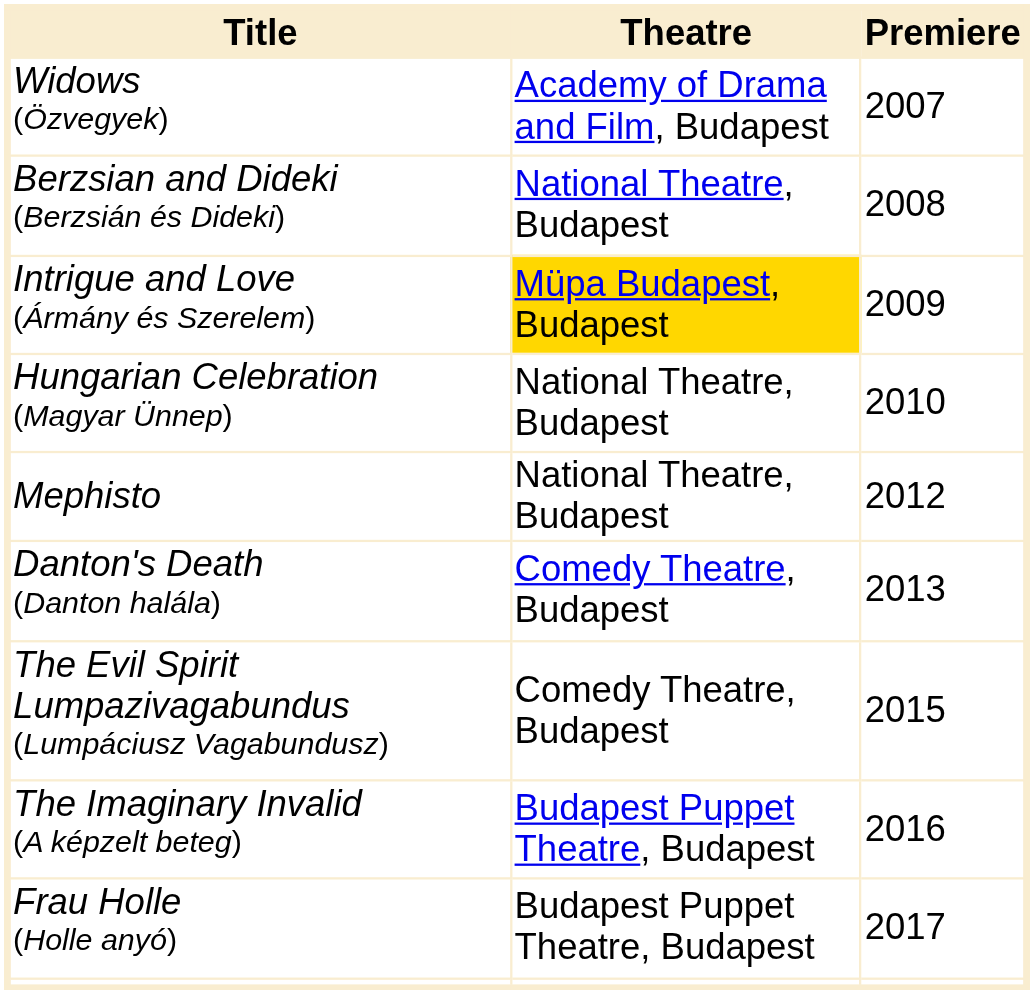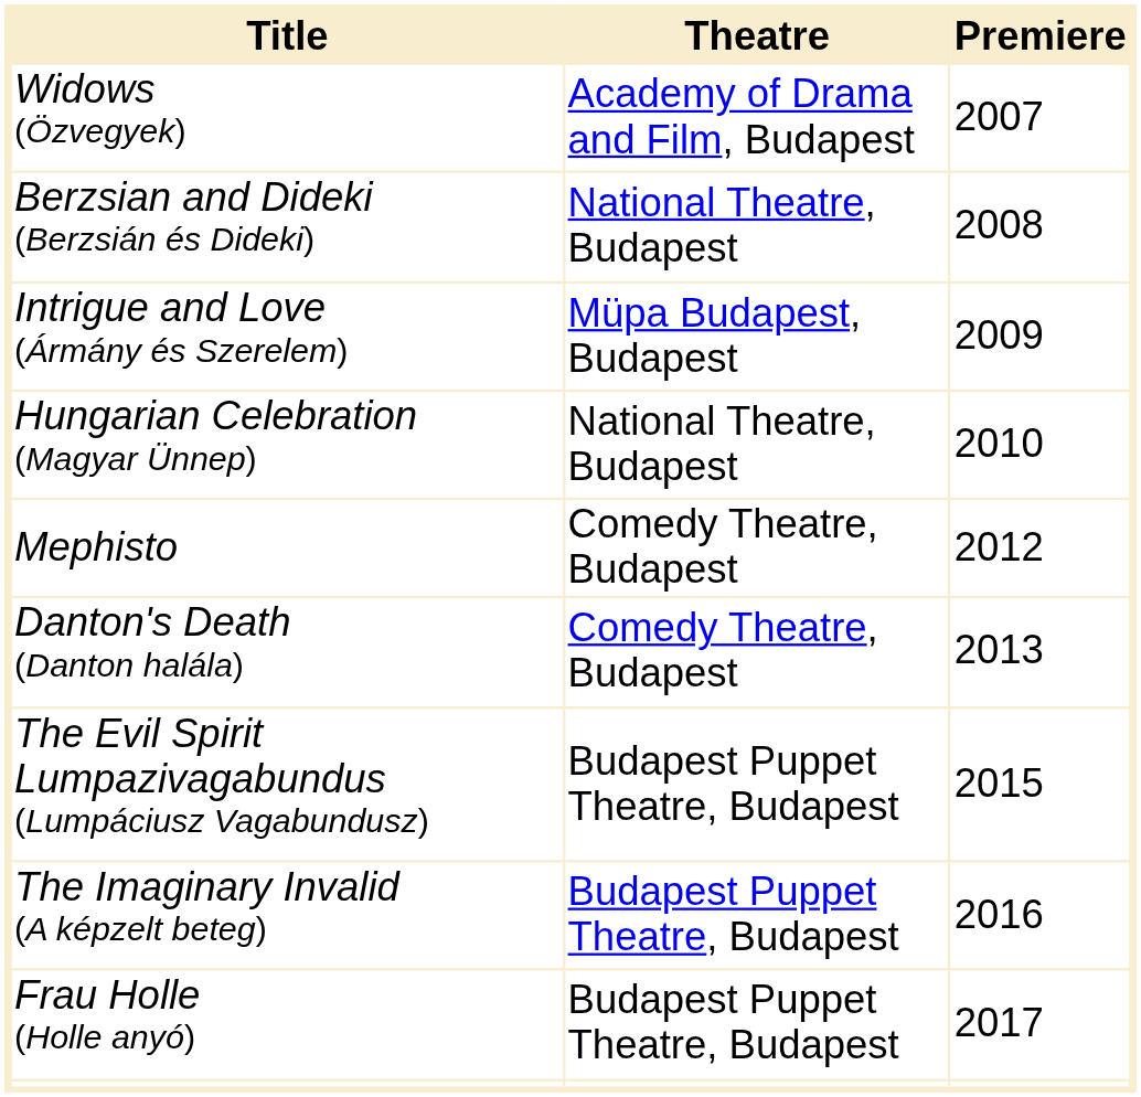Intrigue and Love (Ármány és Szerelem) | Theatre: gold background -> no background
Mephisto | Theatre: National Theatre, Budapest -> Comedy Theatre, Budapest
The Evil Spirit Lumpazivagabundus (Lumpáciusz Vagabundusz) | Theatre: Comedy Theatre, Budapest -> Budapest Puppet Theatre, Budapest
